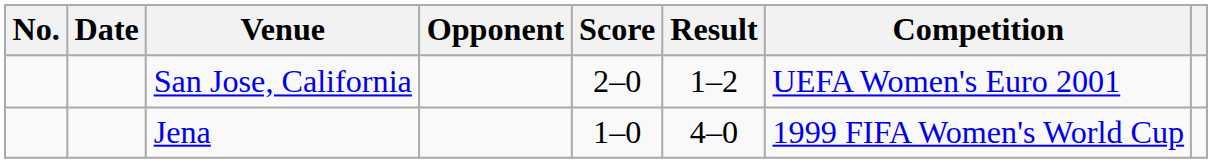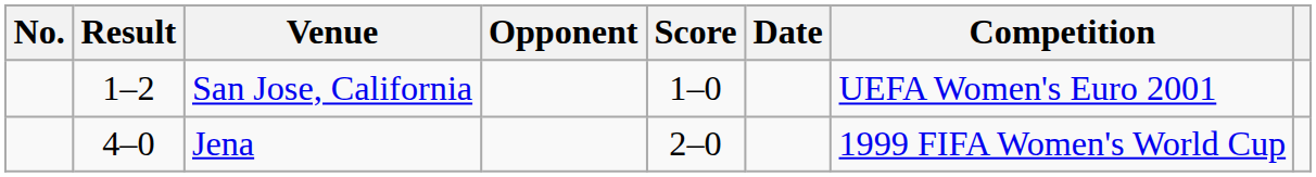columns swapped: Date <-> Result
San Jose, California | Score: 2–0 -> 1–0
Jena | Score: 1–0 -> 2–0
